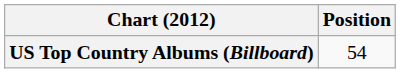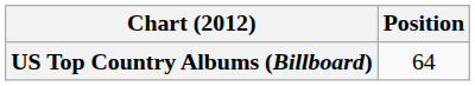US Top Country Albums (Billboard) | Position: 54 -> 64
